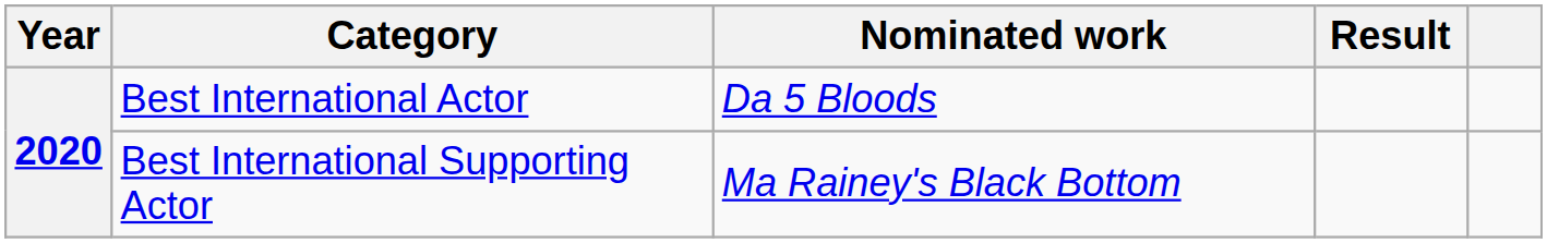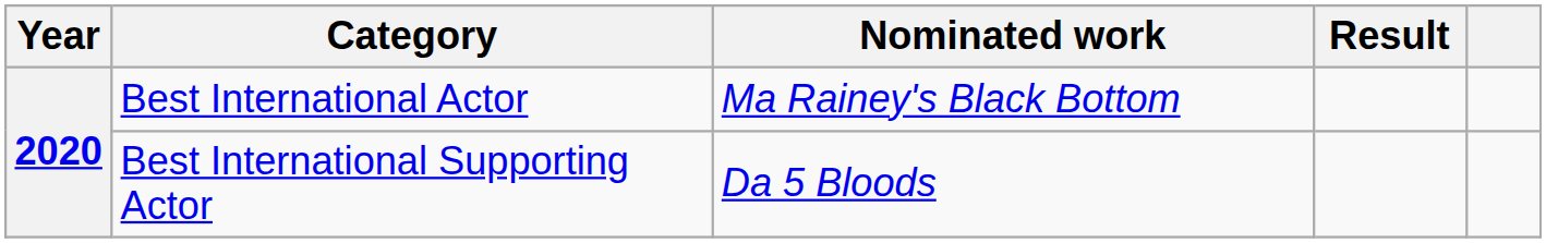Best International Actor | Nominated work: Da 5 Bloods -> Ma Rainey's Black Bottom
Best International Supporting Actor | Nominated work: Ma Rainey's Black Bottom -> Da 5 Bloods
